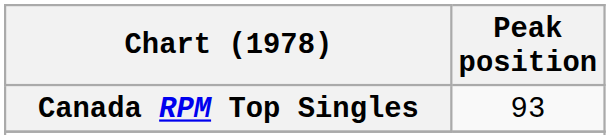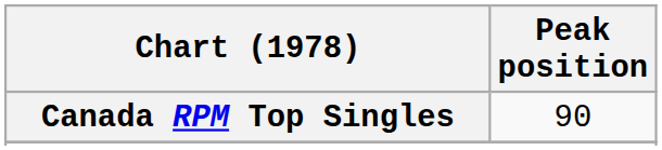Canada RPM Top Singles | Peak position: 93 -> 90
